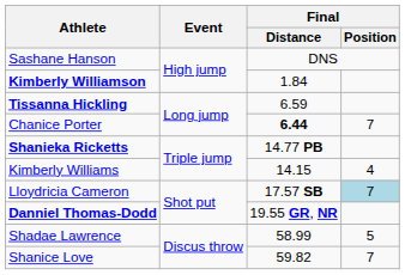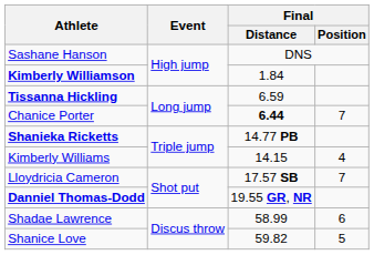Lloydricia Cameron | Final / Position: lightblue background -> no background
Shadae Lawrence | Final / Position: 5 -> 6
Shanice Love | Final / Position: 7 -> 5
